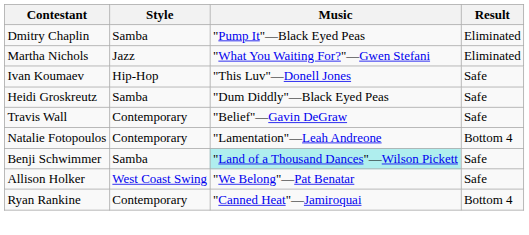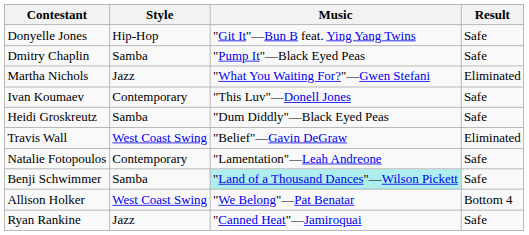+ row: Donyelle Jones | Hip-Hop | "Git It"—Bun B feat. Ying Yang Twins | Safe
Dmitry Chaplin | Result: Eliminated -> Safe
Ivan Koumaev | Style: Hip-Hop -> Contemporary
Travis Wall | Style: Contemporary -> West Coast Swing
Travis Wall | Result: Safe -> Eliminated
Natalie Fotopoulos | Result: Bottom 4 -> Safe
Allison Holker | Result: Safe -> Bottom 4
Ryan Rankine | Style: Contemporary -> Jazz
Ryan Rankine | Result: Bottom 4 -> Safe
